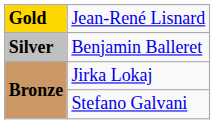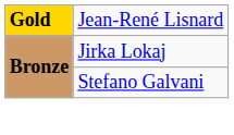- row: Silver | Benjamin Balleret
